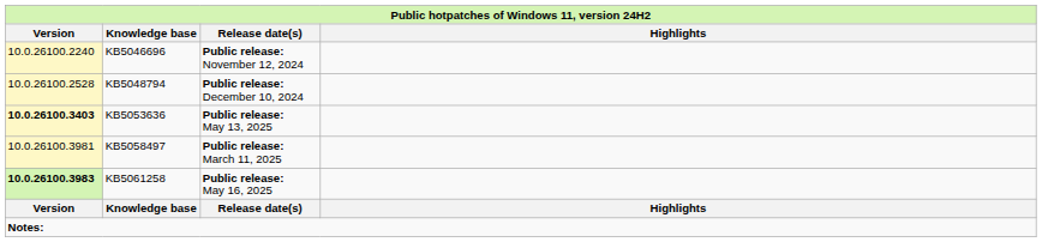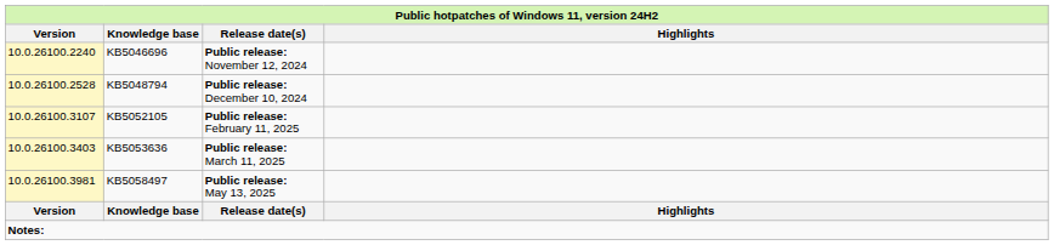+ row: 10.0.26100.3107 | KB5052105 | Public release: February 11, 2025
KB5053636 | Version: bold -> normal
KB5053636 | Release date(s): Public release: May 13, 2025 -> Public release: March 11, 2025
KB5058497 | Release date(s): Public release: March 11, 2025 -> Public release: May 13, 2025
- row: 10.0.26100.3983 | KB5061258 | Public release: May 16, 2025
